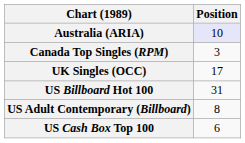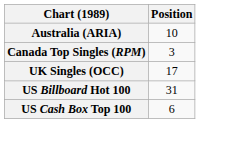Australia (ARIA) | Position: lavender background -> no background
- row: US Adult Contemporary (Billboard) | 8
